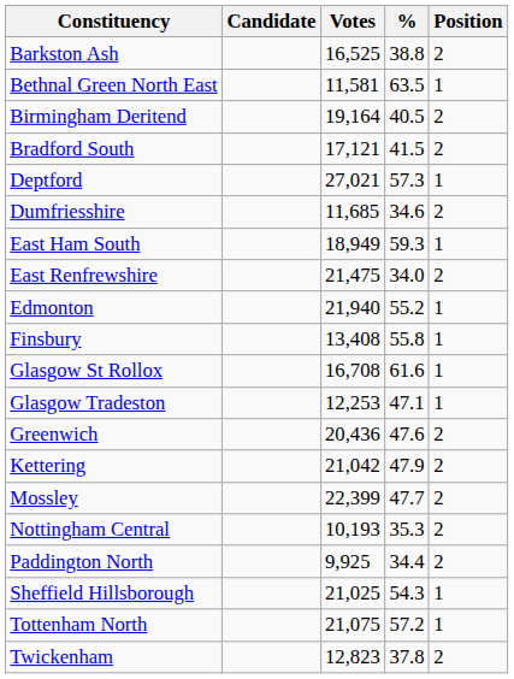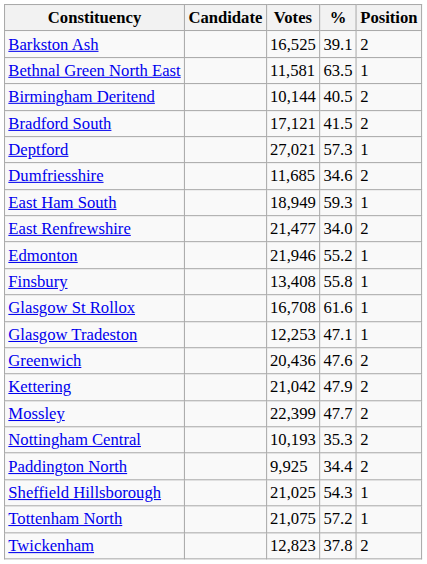Barkston Ash | %: 38.8 -> 39.1
Birmingham Deritend | Votes: 19,164 -> 10,144
East Renfrewshire | Votes: 21,475 -> 21,477
Edmonton | Votes: 21,940 -> 21,946
